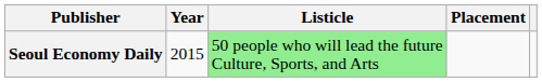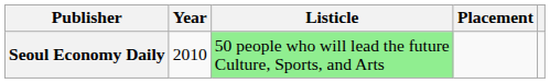Seoul Economy Daily | Year: 2015 -> 2010
